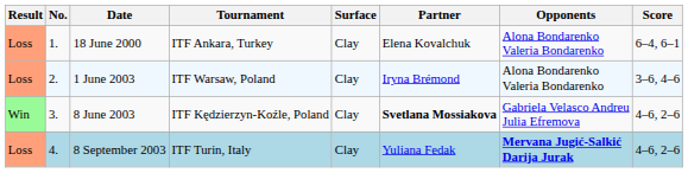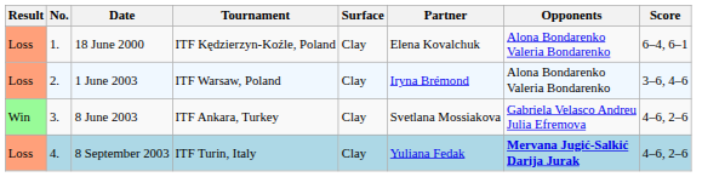18 June 2000 | Tournament: ITF Ankara, Turkey -> ITF Kędzierzyn-Koźle, Poland
8 June 2003 | Tournament: ITF Kędzierzyn-Koźle, Poland -> ITF Ankara, Turkey
8 June 2003 | Partner: bold -> normal
